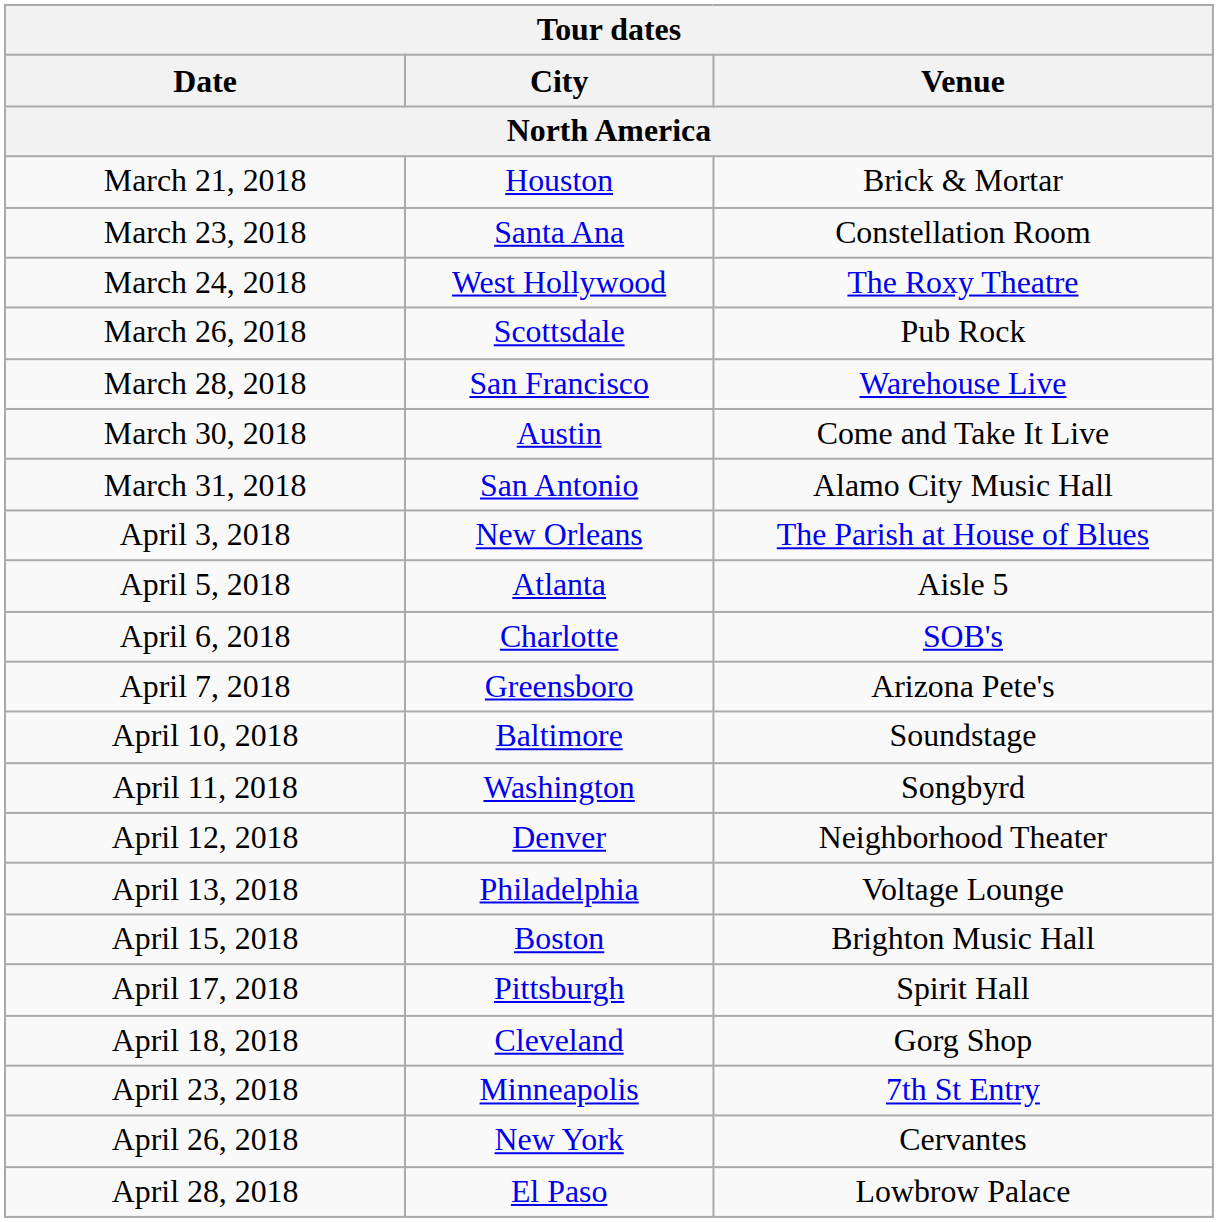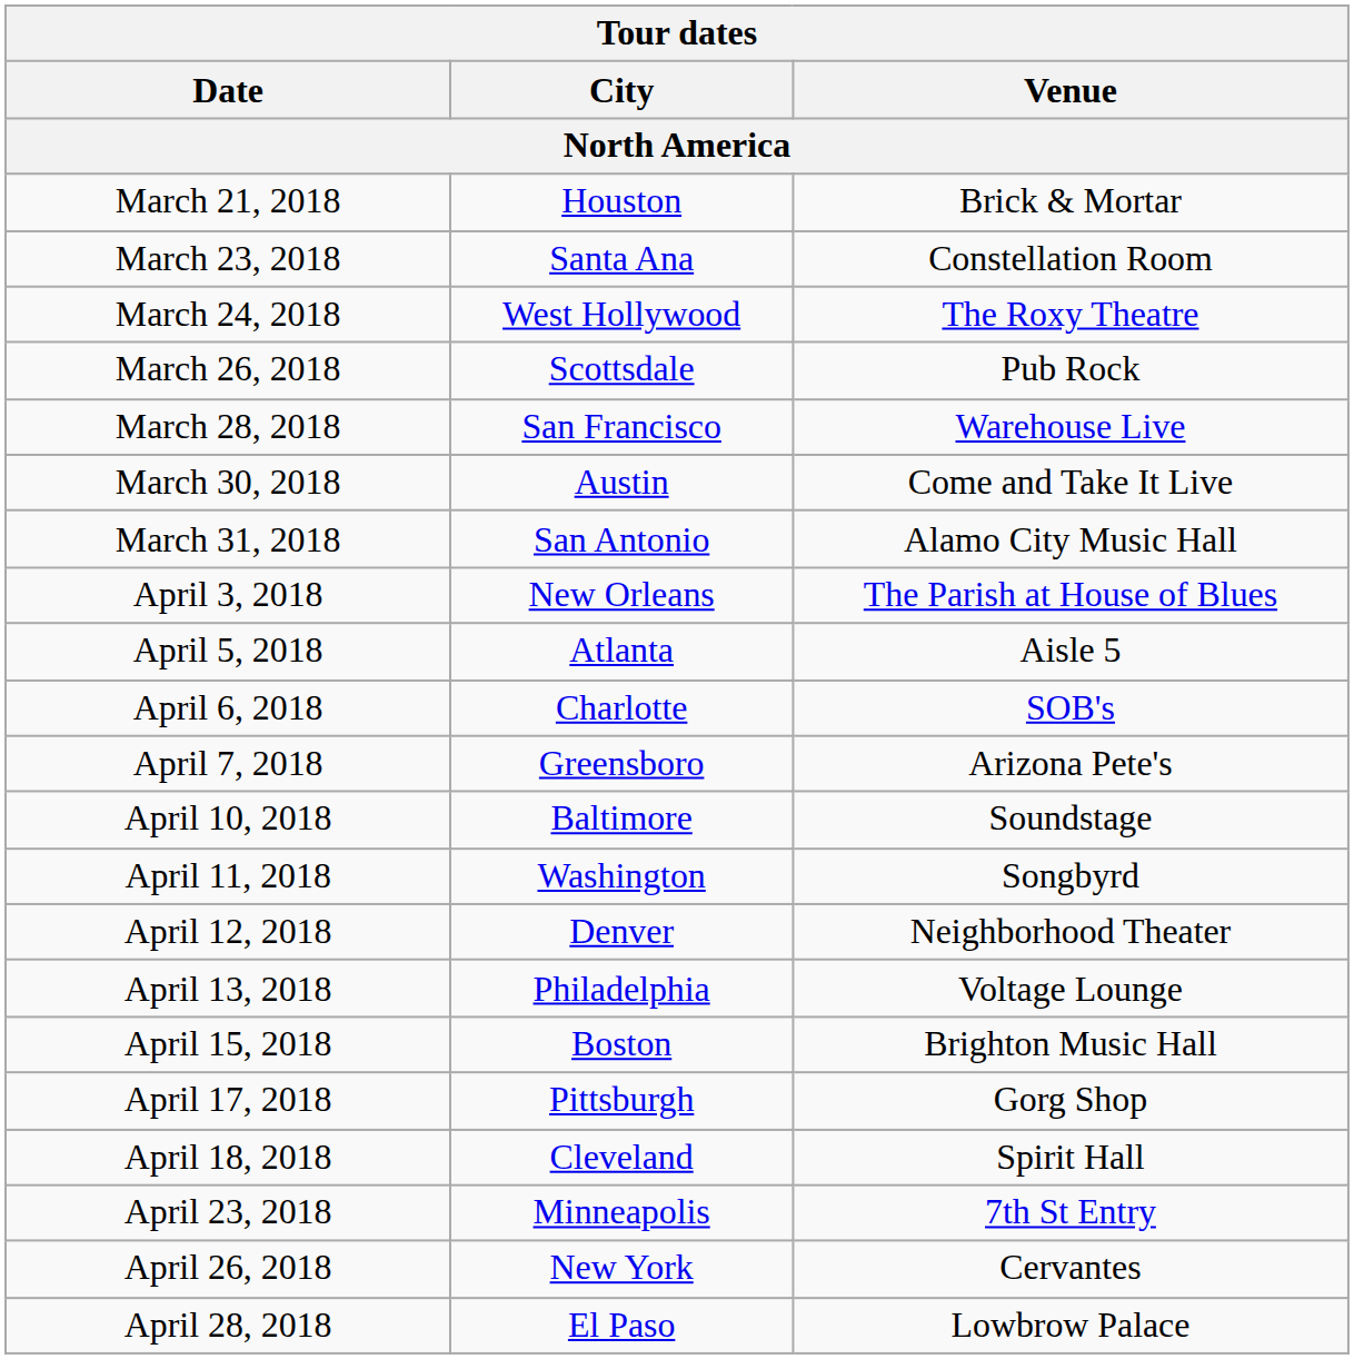April 17, 2018 | Venue: Spirit Hall -> Gorg Shop
April 18, 2018 | Venue: Gorg Shop -> Spirit Hall
